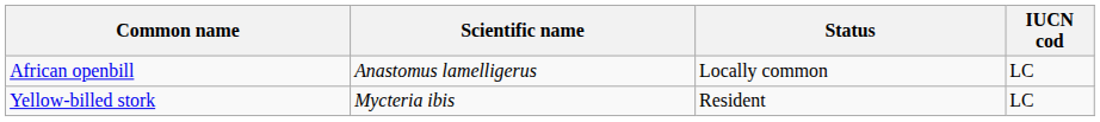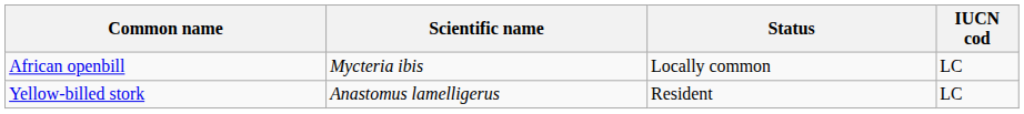African openbill | Scientific name: Anastomus lamelligerus -> Mycteria ibis
Yellow-billed stork | Scientific name: Mycteria ibis -> Anastomus lamelligerus
